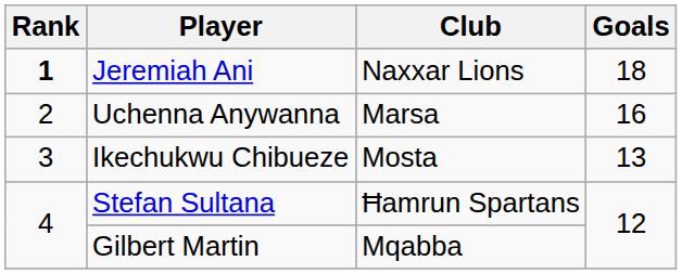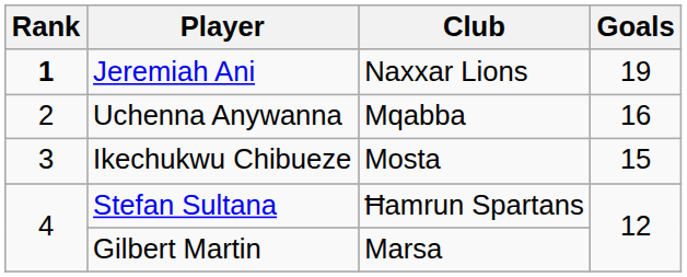Jeremiah Ani | Goals: 18 -> 19
Uchenna Anywanna | Club: Marsa -> Mqabba
Ikechukwu Chibueze | Goals: 13 -> 15
Gilbert Martin | Club: Mqabba -> Marsa
